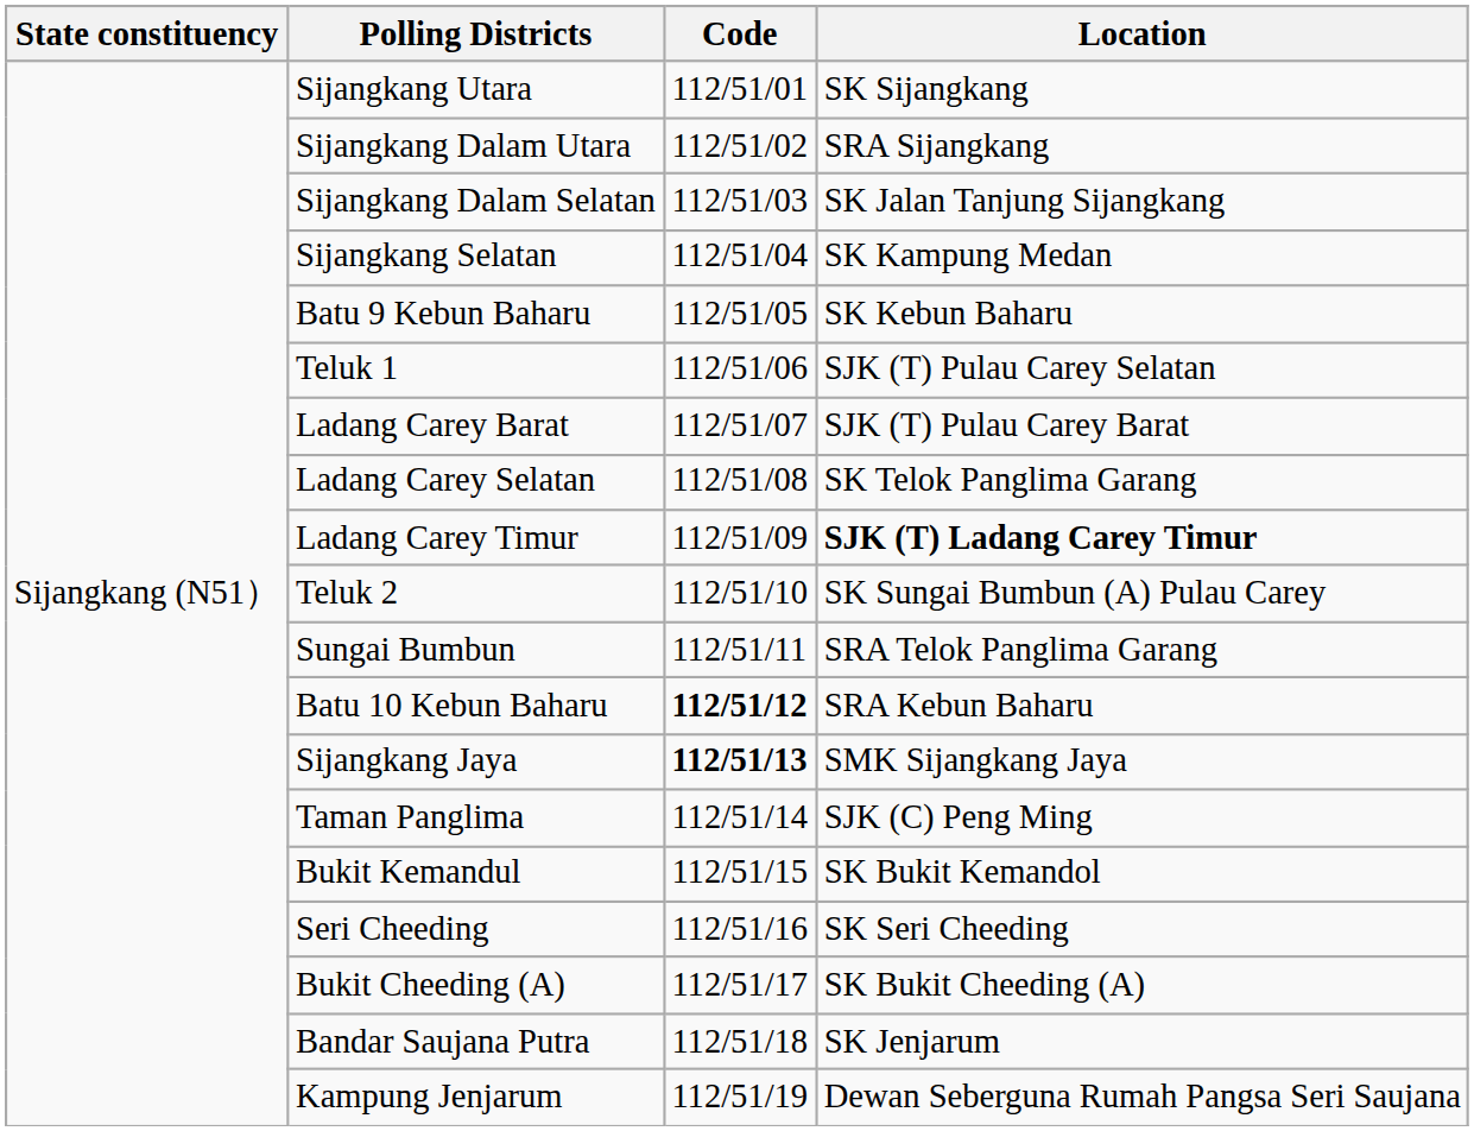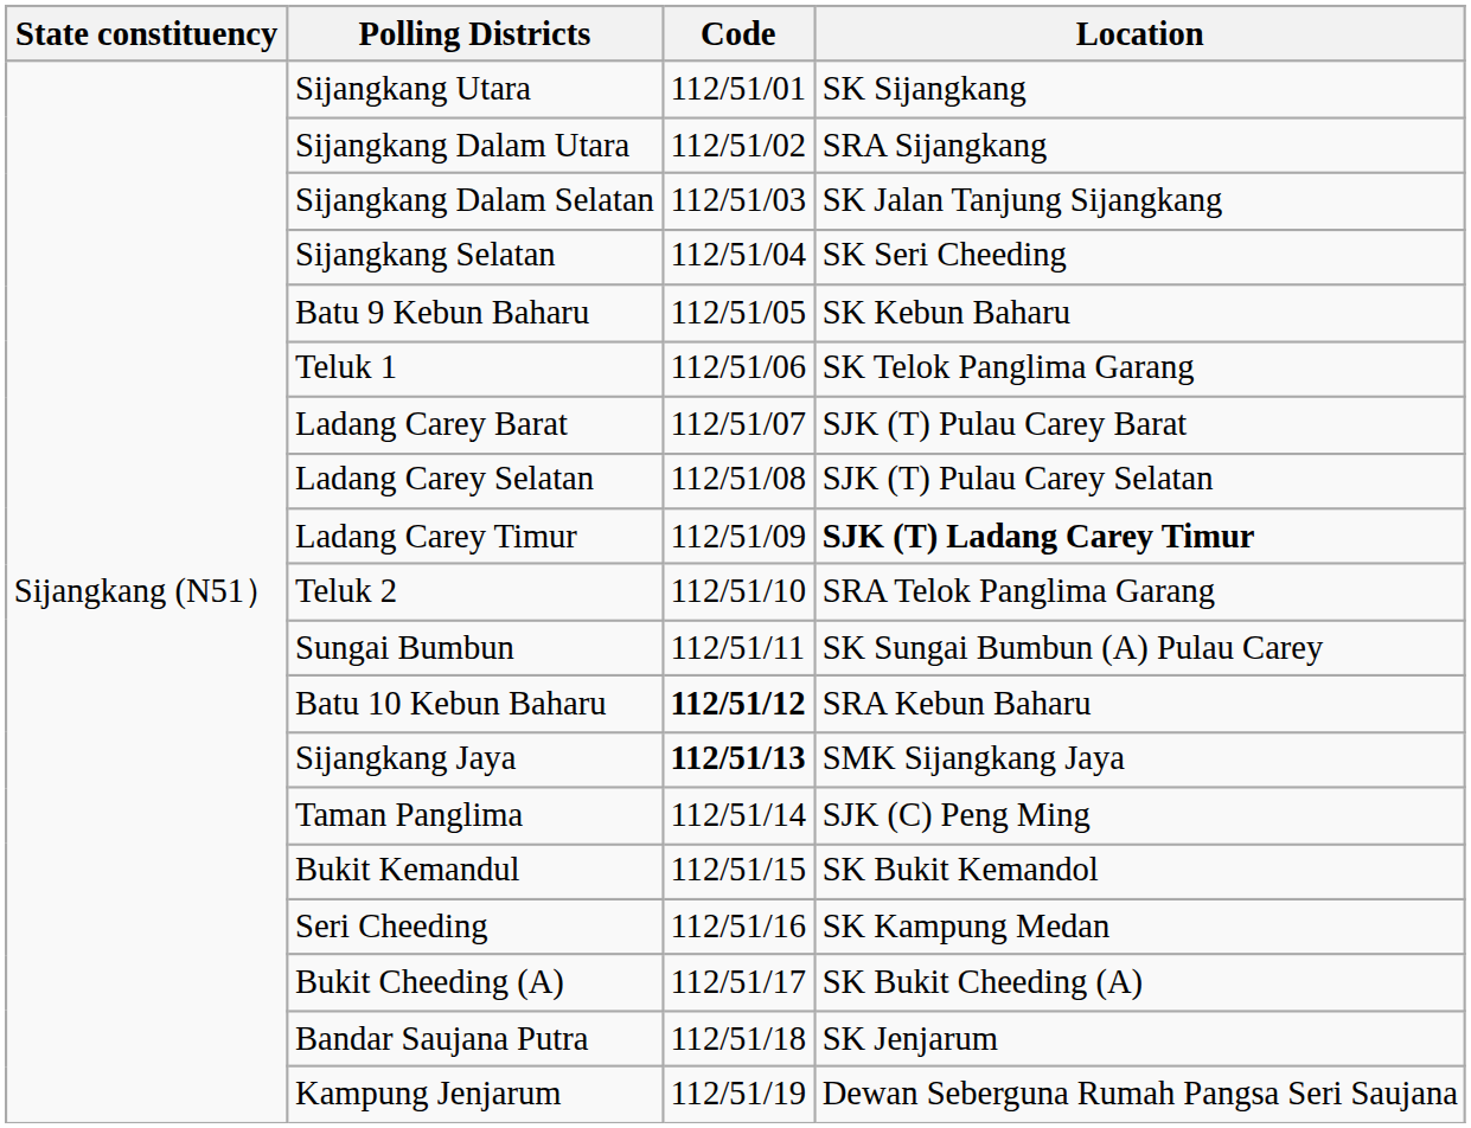Sijangkang Selatan | Location: SK Kampung Medan -> SK Seri Cheeding
Teluk 1 | Location: SJK (T) Pulau Carey Selatan -> SK Telok Panglima Garang
Ladang Carey Selatan | Location: SK Telok Panglima Garang -> SJK (T) Pulau Carey Selatan
Teluk 2 | Location: SK Sungai Bumbun (A) Pulau Carey -> SRA Telok Panglima Garang
Sungai Bumbun | Location: SRA Telok Panglima Garang -> SK Sungai Bumbun (A) Pulau Carey
Seri Cheeding | Location: SK Seri Cheeding -> SK Kampung Medan
